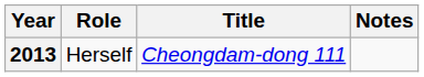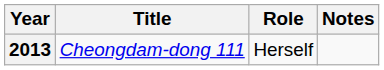columns swapped: Title <-> Role
